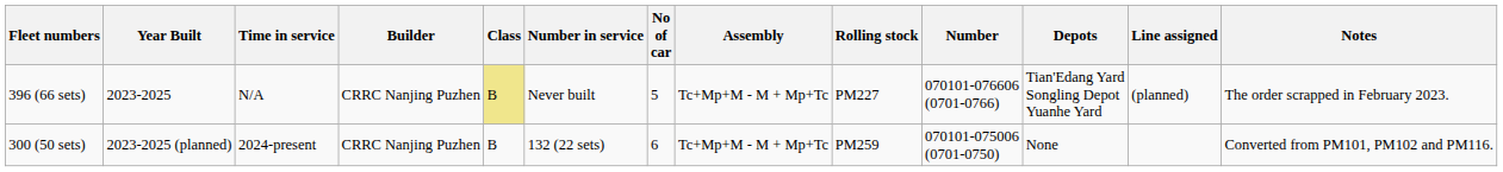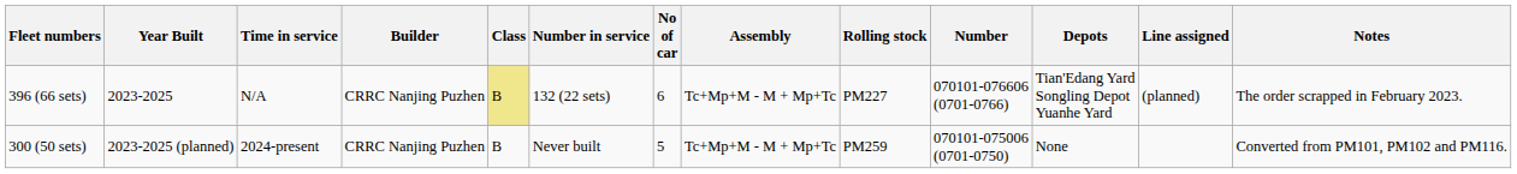396 (66 sets) | Number in service: Never built -> 132 (22 sets)
396 (66 sets) | No of car: 5 -> 6
300 (50 sets) | Number in service: 132 (22 sets) -> Never built
300 (50 sets) | No of car: 6 -> 5
